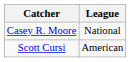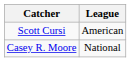rows swapped: Casey R. Moore <-> Scott Cursi
